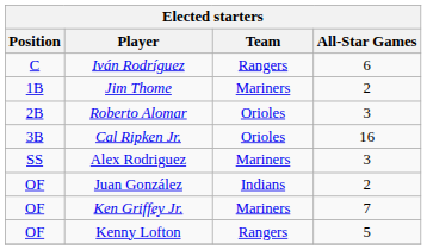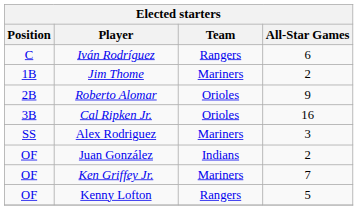Roberto Alomar | All-Star Games: 3 -> 9
